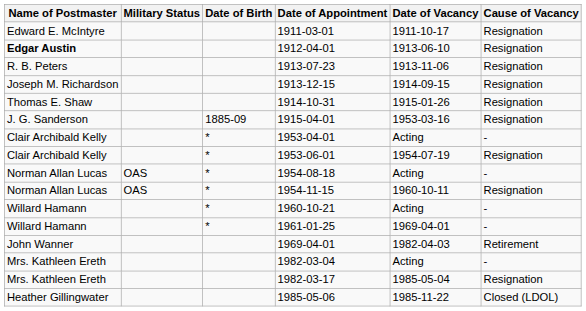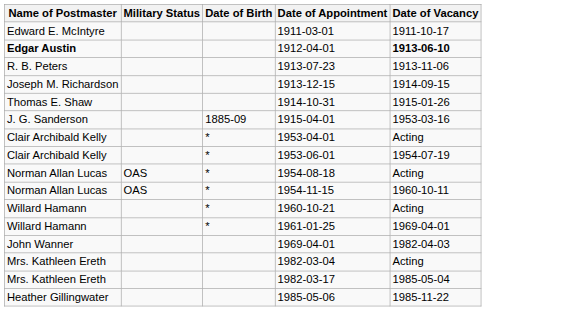- column: Cause of Vacancy | Resignation | Resignation | Resignation | Resignation | Resignation | Resignation | - | Resignation | - | Resignation | - | - | Retirement | - | Resignation | Closed (LDOL)
1912-04-01 | Date of Vacancy: normal -> bold
